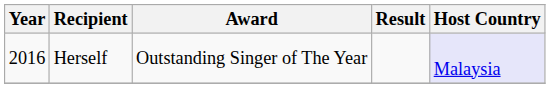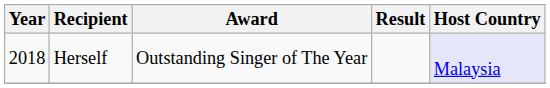Herself | Year: 2016 -> 2018
